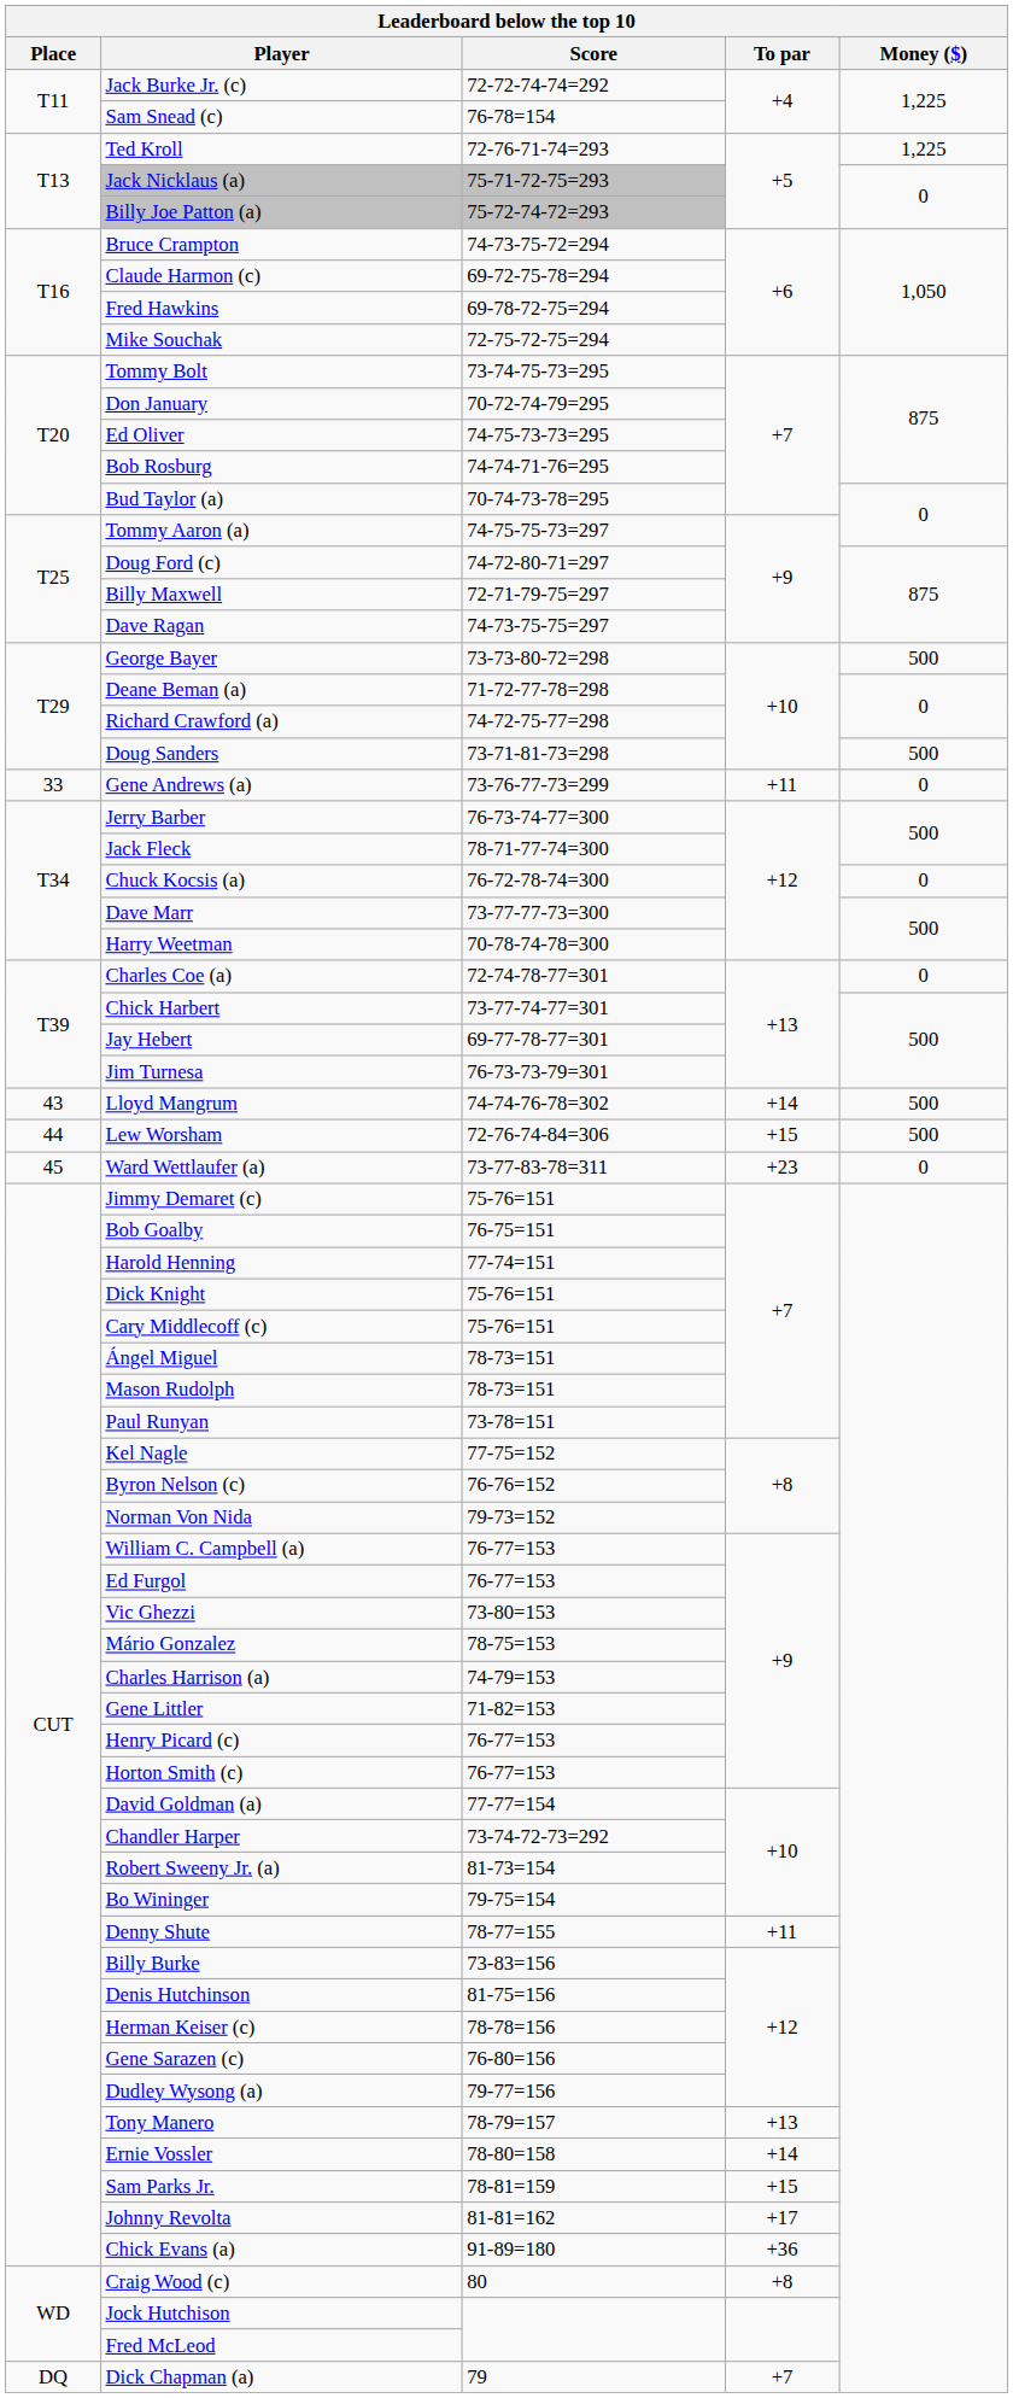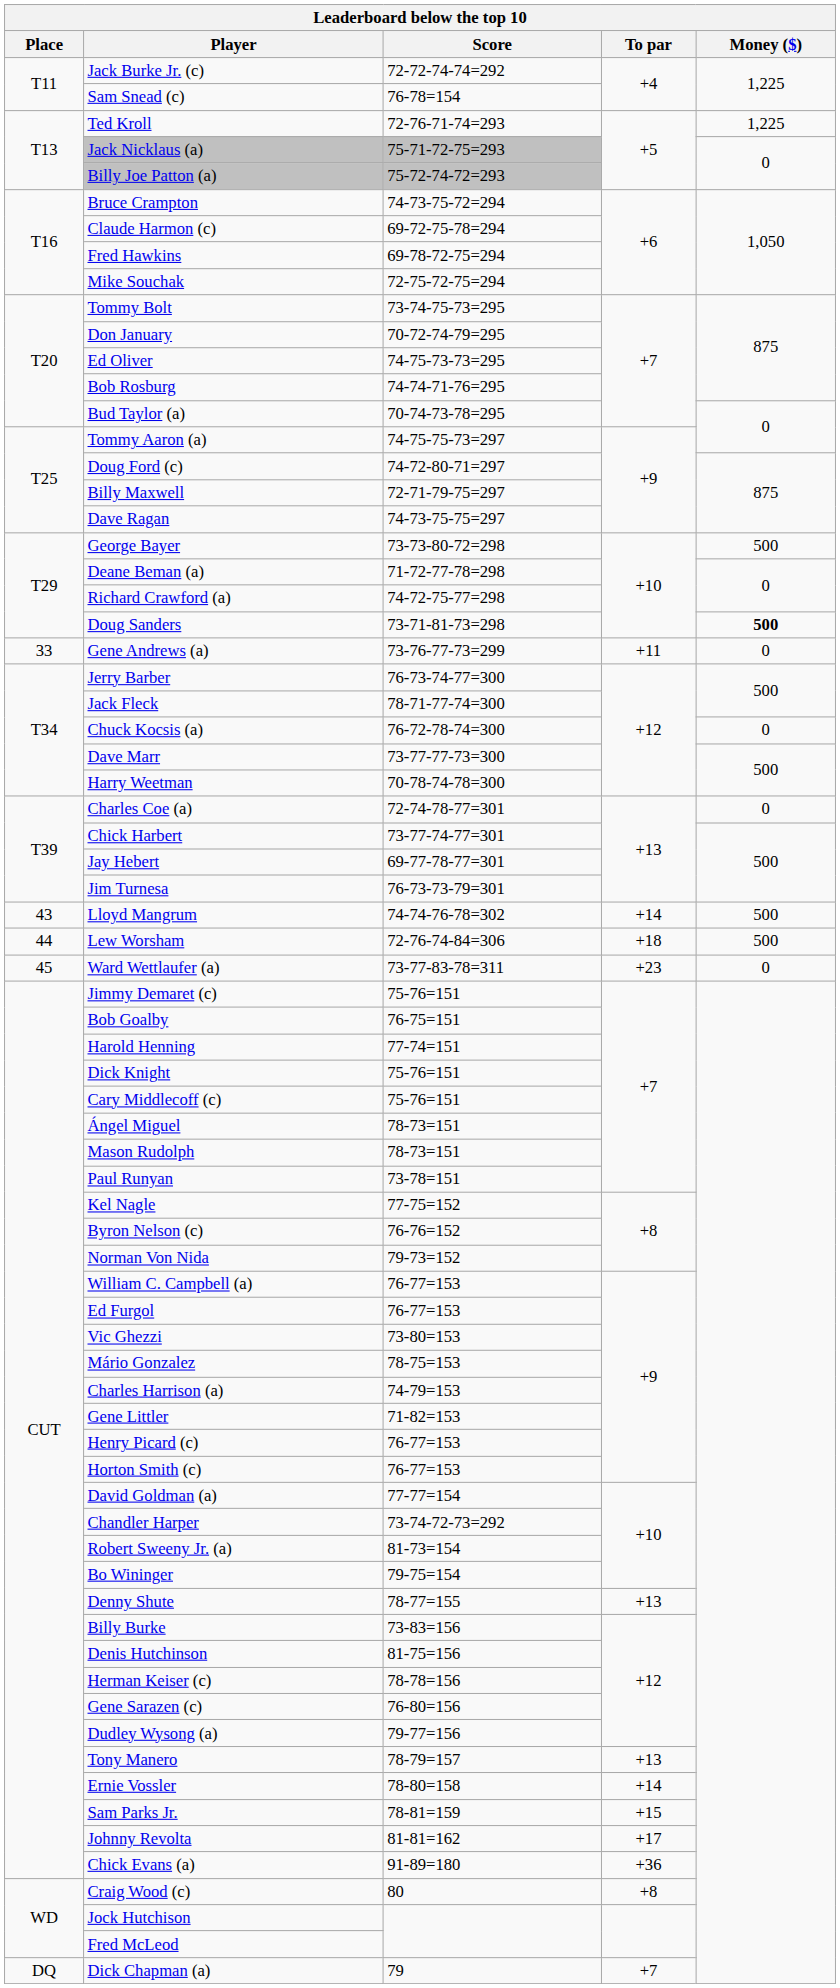Doug Sanders | Money ($): normal -> bold
Lew Worsham | To par: +15 -> +18
Denny Shute | To par: +11 -> +13
